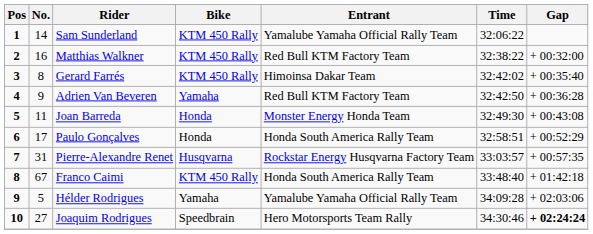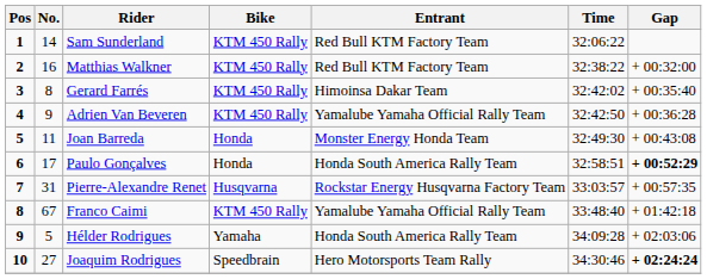Sam Sunderland | Entrant: Yamalube Yamaha Official Rally Team -> Red Bull KTM Factory Team
Adrien Van Beveren | Bike: Yamaha -> KTM 450 Rally
Adrien Van Beveren | Entrant: Red Bull KTM Factory Team -> Yamalube Yamaha Official Rally Team
Paulo Gonçalves | Gap: normal -> bold
Franco Caimi | Entrant: Honda South America Rally Team -> Yamalube Yamaha Official Rally Team
Hélder Rodrigues | Entrant: Yamalube Yamaha Official Rally Team -> Honda South America Rally Team
